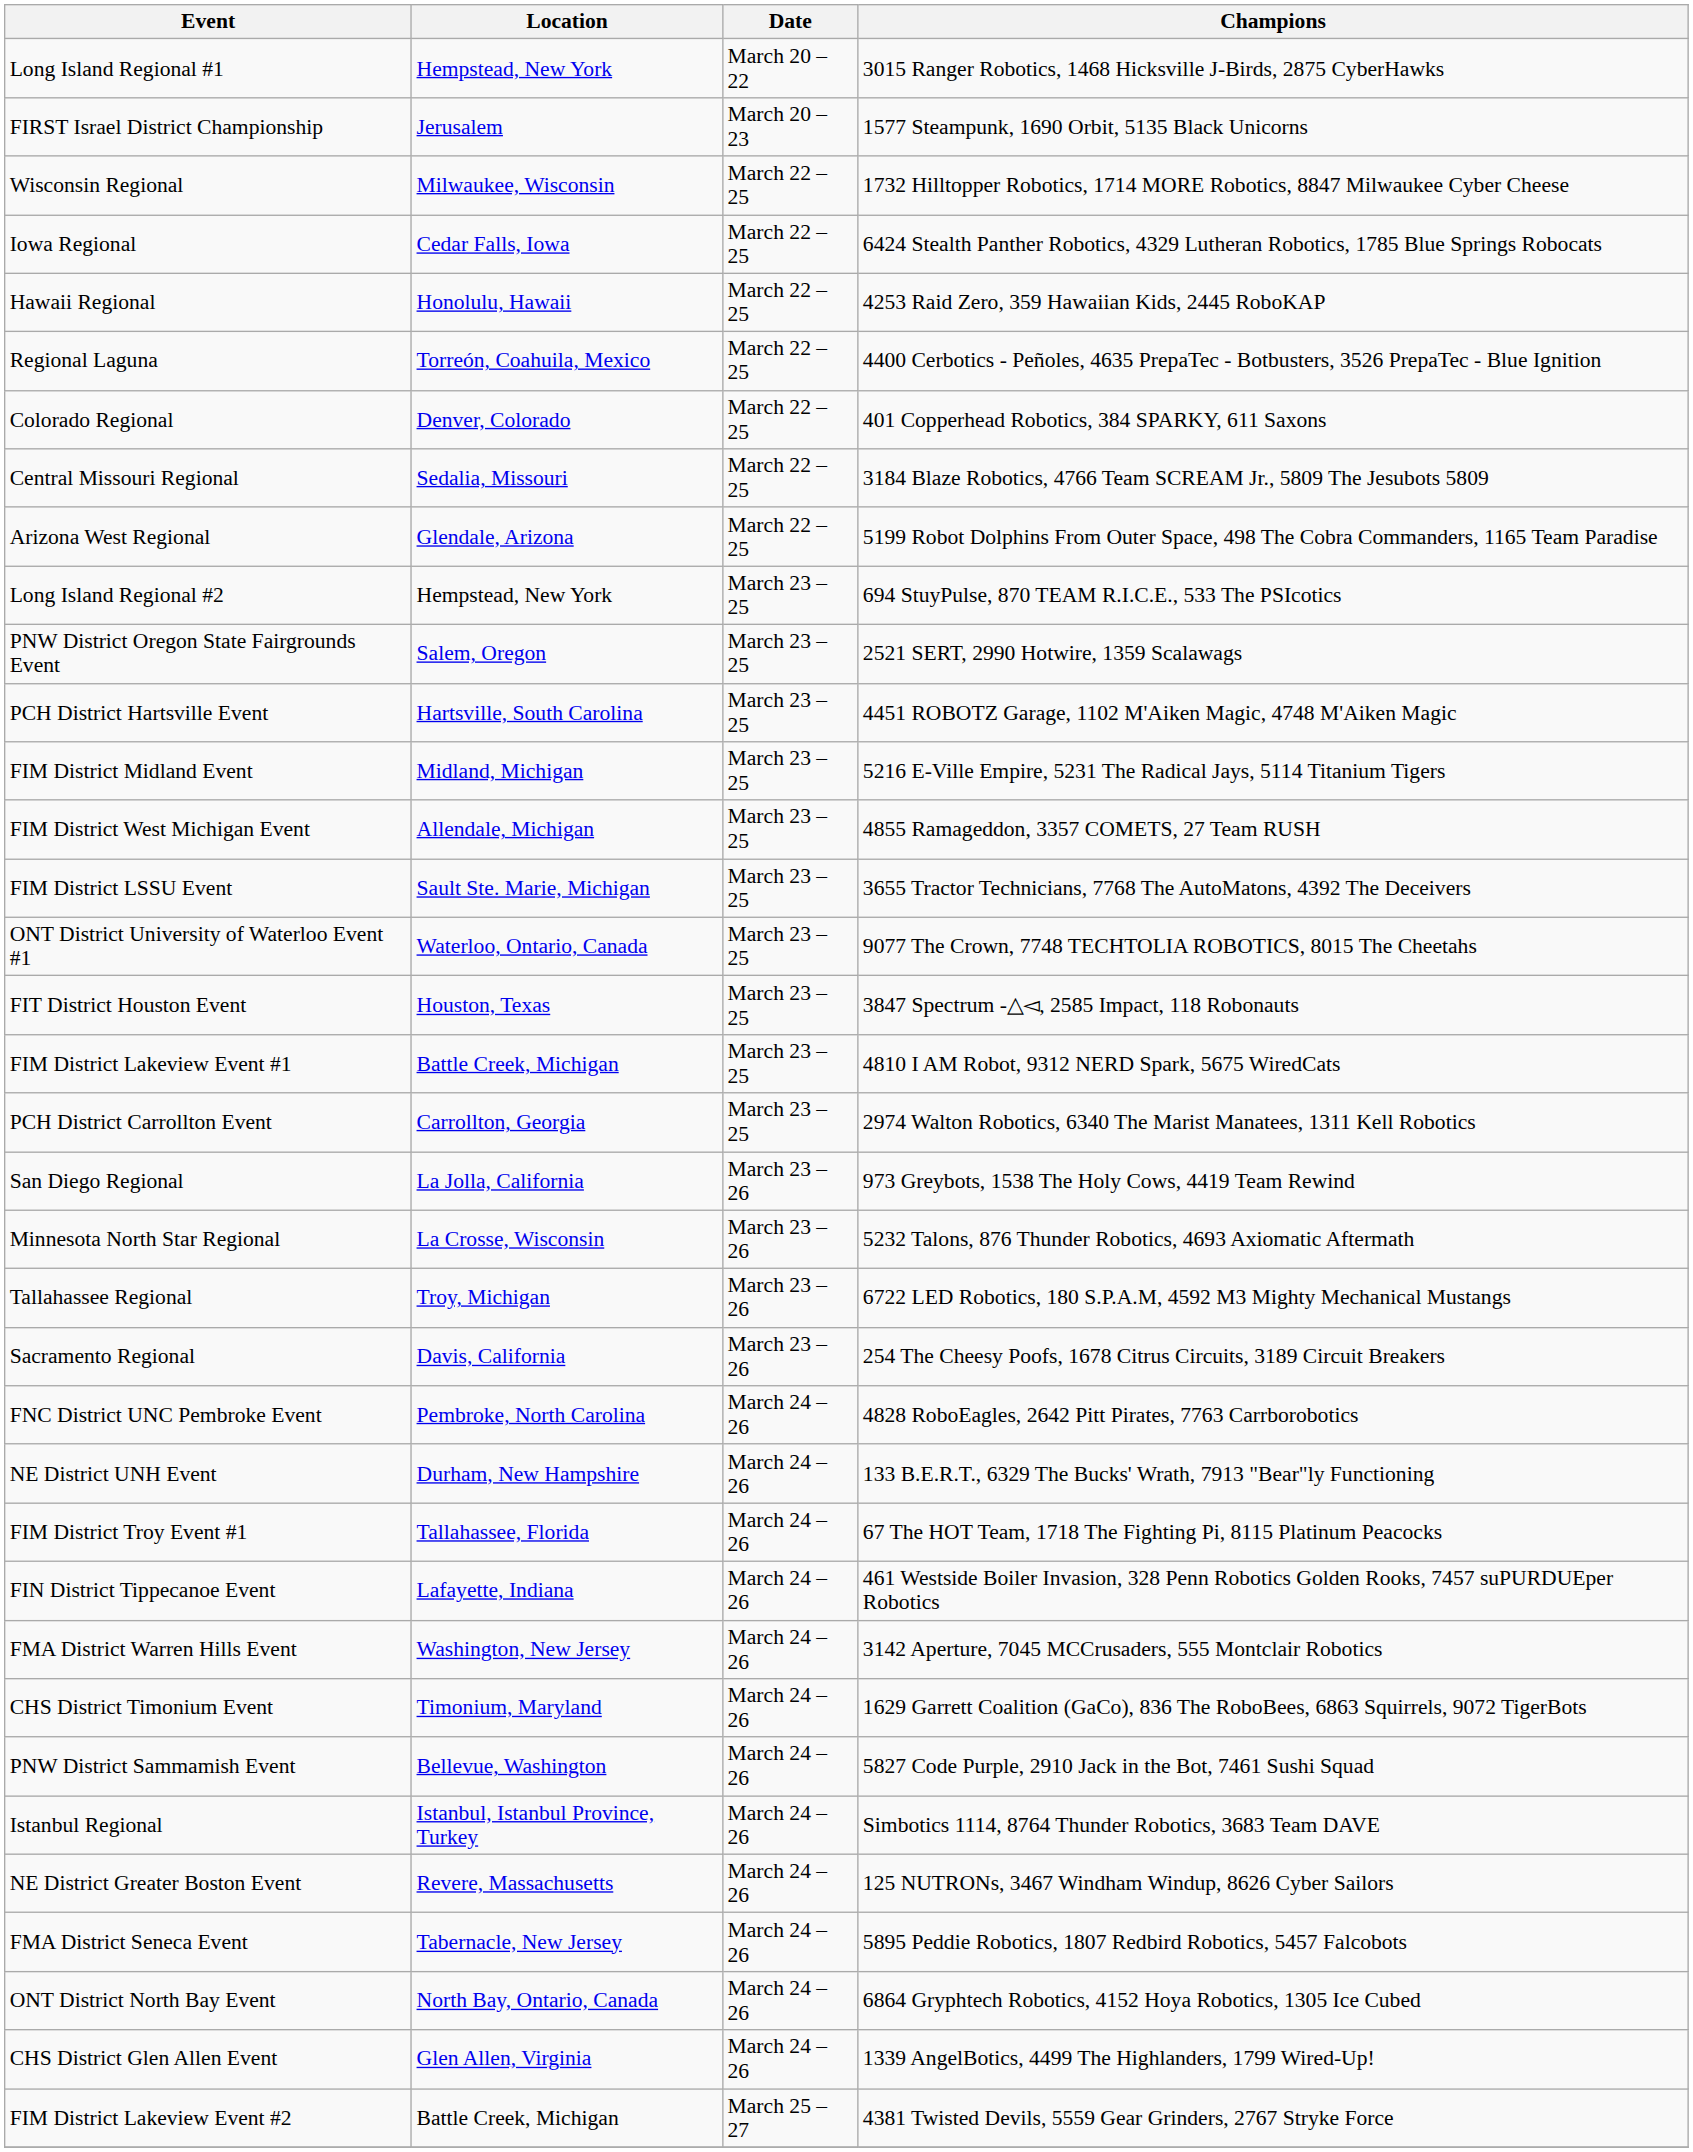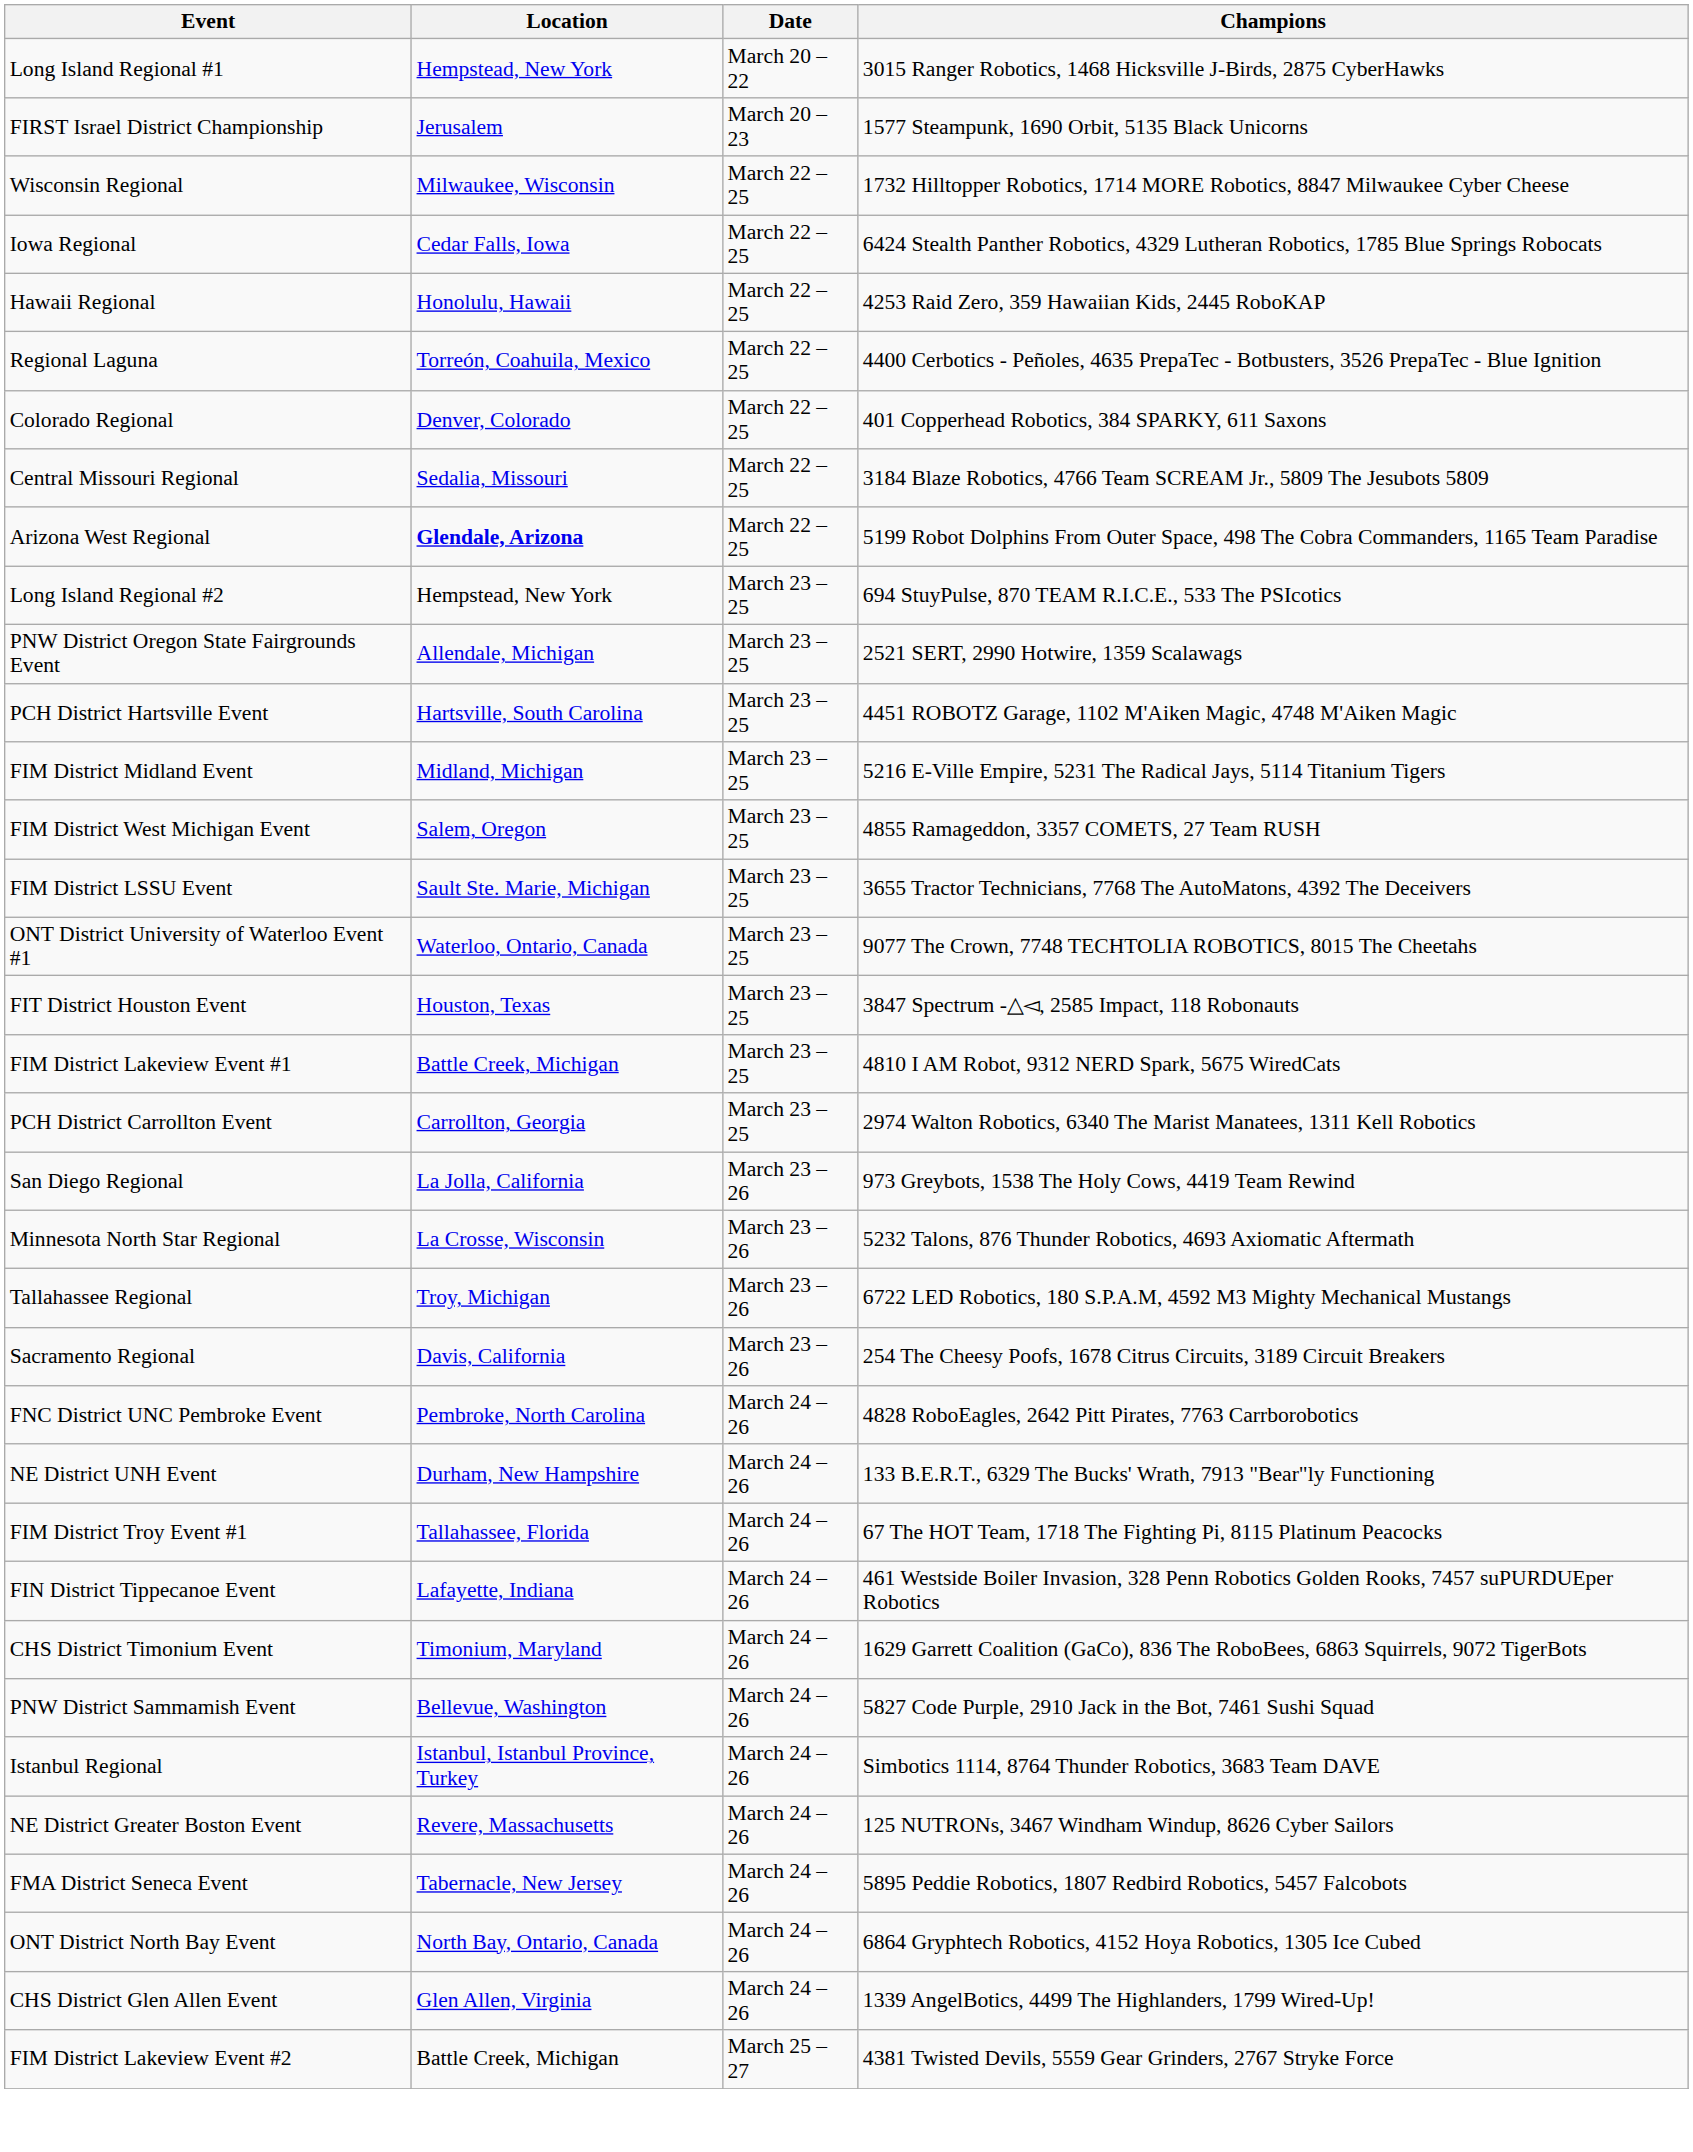Arizona West Regional | Location: normal -> bold
PNW District Oregon State Fairgrounds Event | Location: Salem, Oregon -> Allendale, Michigan
FIM District West Michigan Event | Location: Allendale, Michigan -> Salem, Oregon
- row: FMA District Warren Hills Event | Washington, New Jersey | March 24 – 26 | 3142 Aperture, 7045 MCCrusaders, 555 Montclair Robotics
